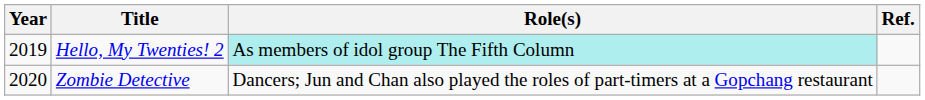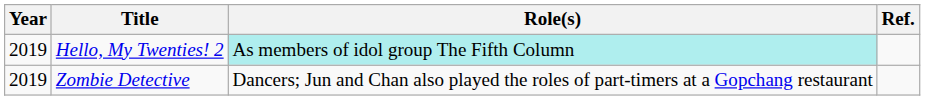Zombie Detective | Year: 2020 -> 2019
